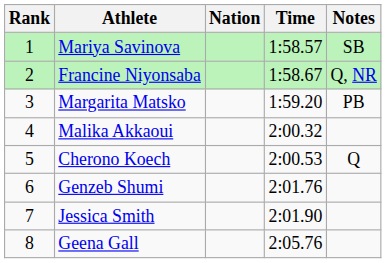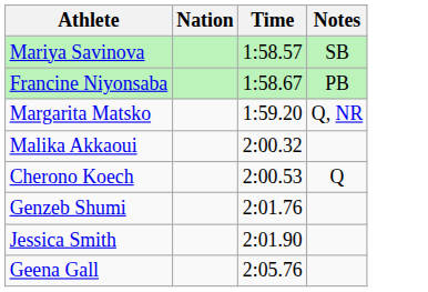- column: Rank | 1 | 2 | 3 | 4 | 5 | 6 | 7 | 8
Francine Niyonsaba | Notes: Q, NR -> PB
Margarita Matsko | Notes: PB -> Q, NR
